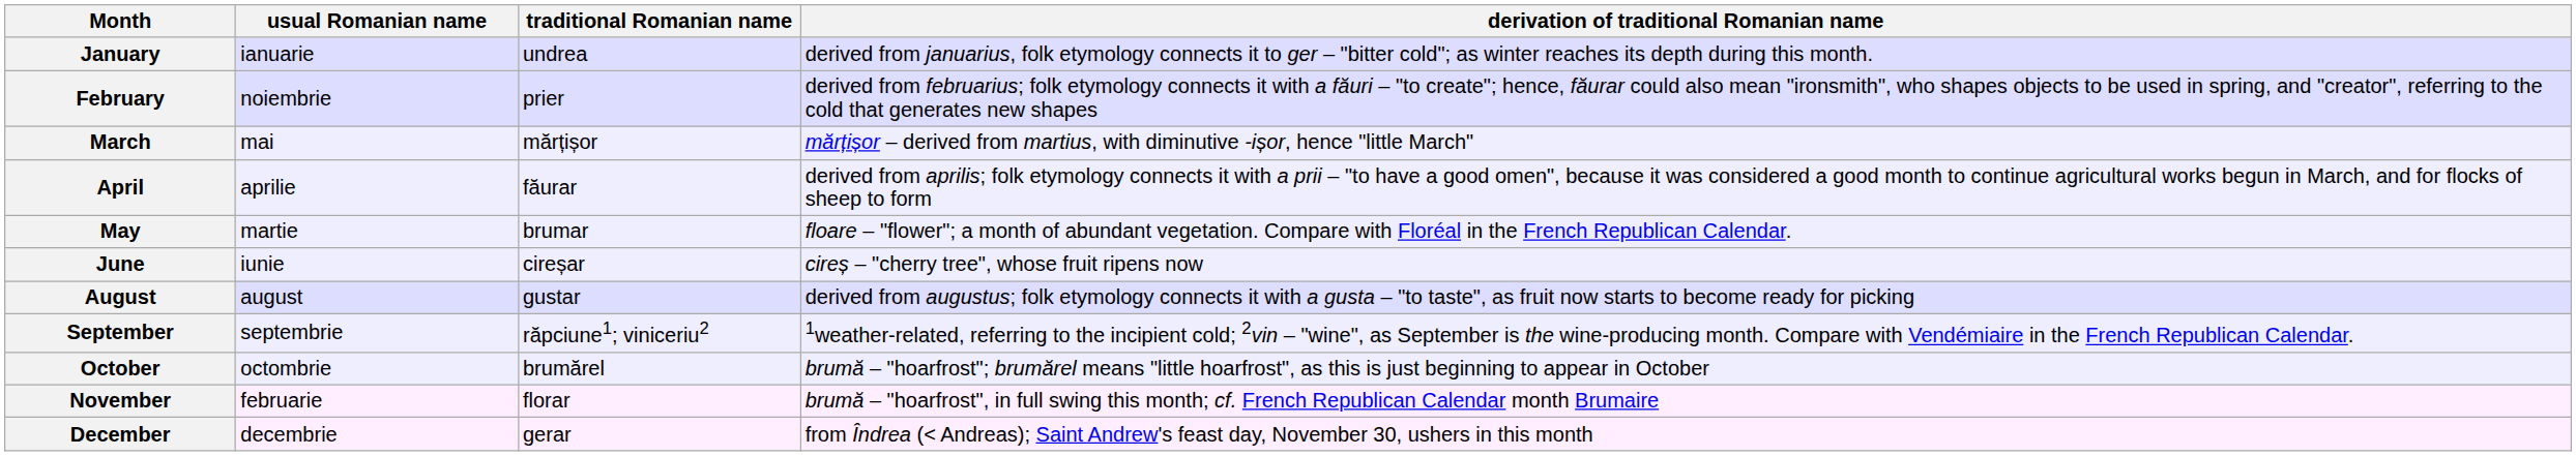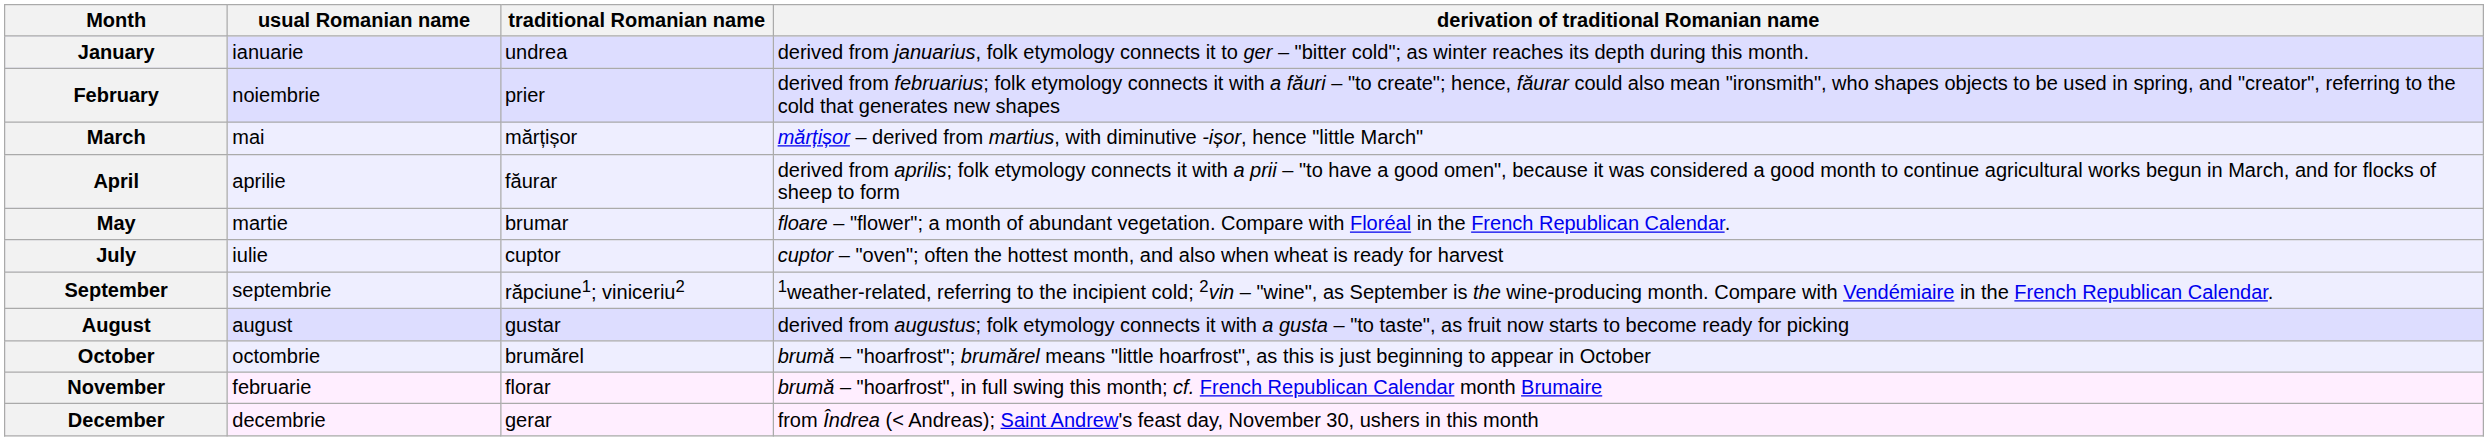- row: June | iunie | cireșar | cireș – "cherry tree", whose fruit ripens now
+ row: July | iulie | cuptor | cuptor – "oven"; often the hottest month, and also when wheat is ready for harvest
rows swapped: August <-> September
